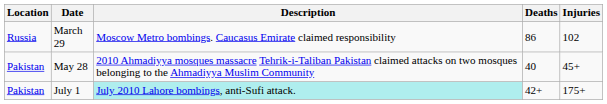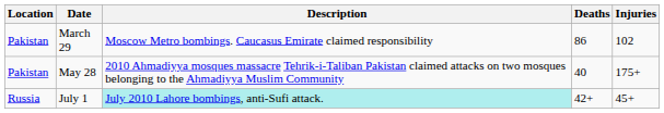March 29 | Location: Russia -> Pakistan
May 28 | Injuries: 45+ -> 175+
July 1 | Location: Pakistan -> Russia
July 1 | Injuries: 175+ -> 45+
